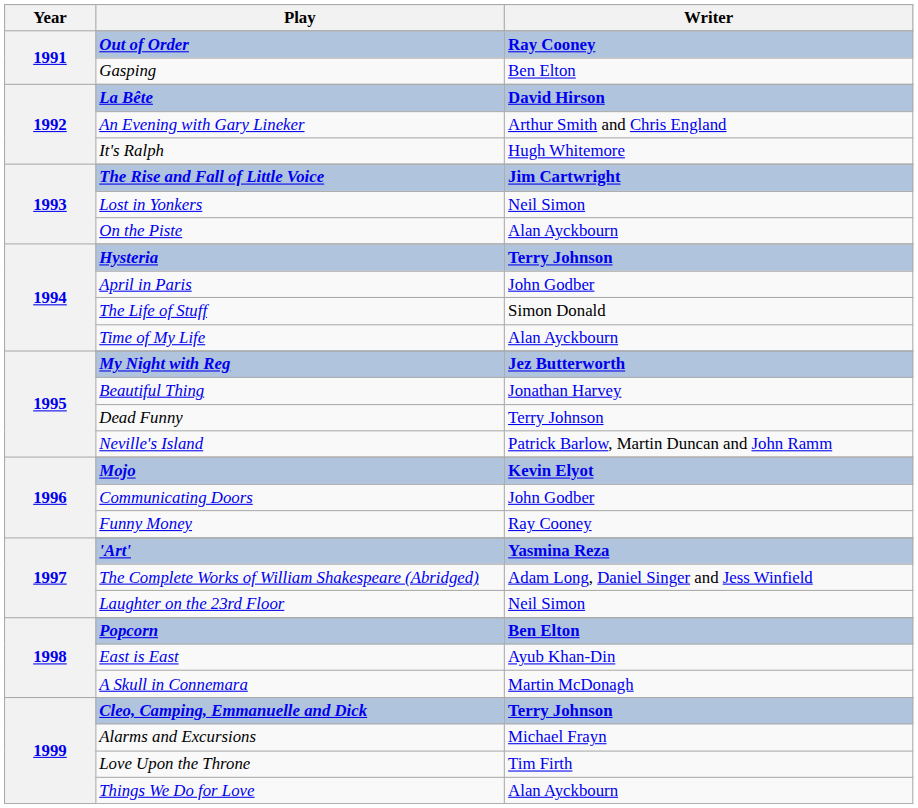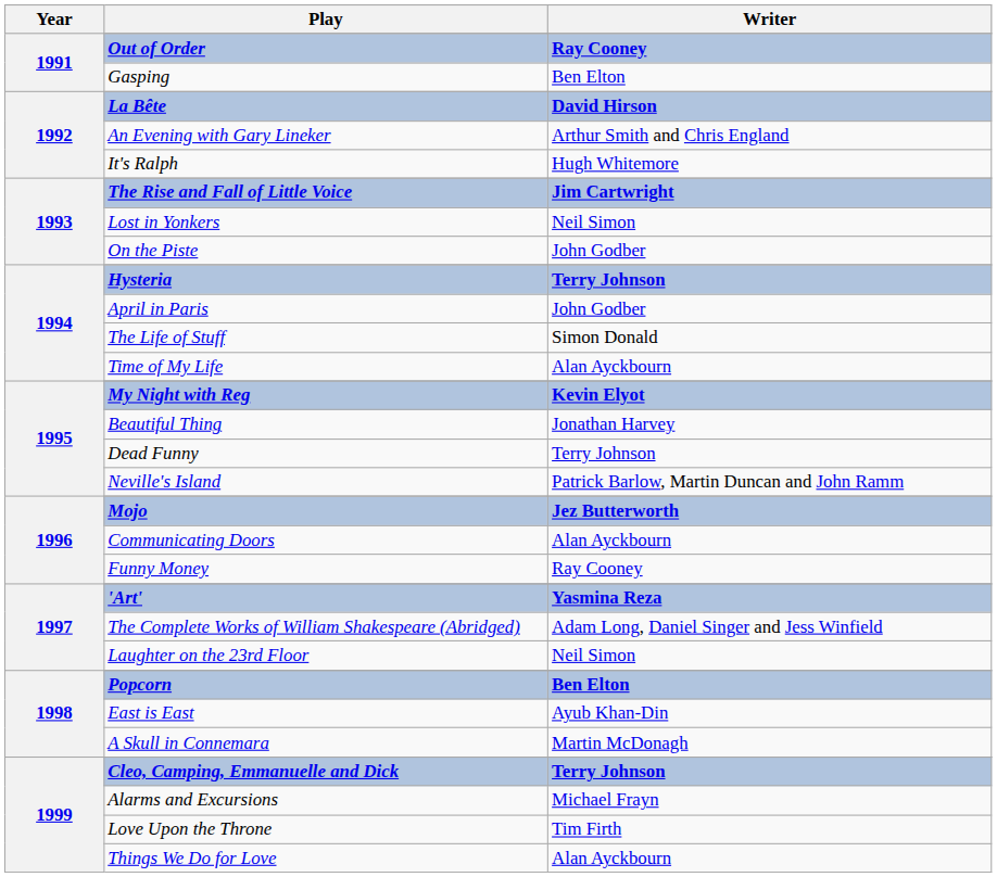On the Piste | Writer: Alan Ayckbourn -> John Godber
My Night with Reg | Writer: Jez Butterworth -> Kevin Elyot
Mojo | Writer: Kevin Elyot -> Jez Butterworth
Communicating Doors | Writer: John Godber -> Alan Ayckbourn
